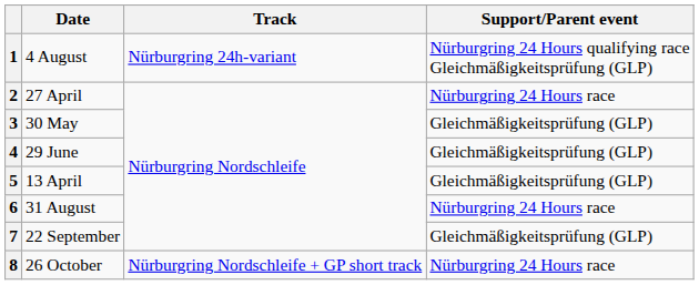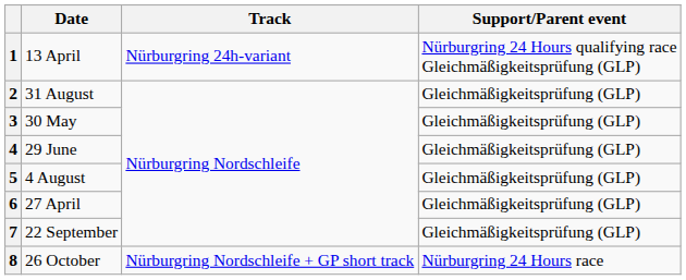1 | Date: 4 August -> 13 April
2 | Date: 27 April -> 31 August
2 | Support/Parent event: Nürburgring 24 Hours race -> Gleichmäßigkeitsprüfung (GLP)
5 | Date: 13 April -> 4 August
6 | Date: 31 August -> 27 April
6 | Support/Parent event: Nürburgring 24 Hours race -> Gleichmäßigkeitsprüfung (GLP)
